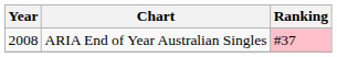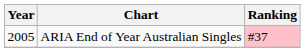ARIA End of Year Australian Singles | Year: 2008 -> 2005
